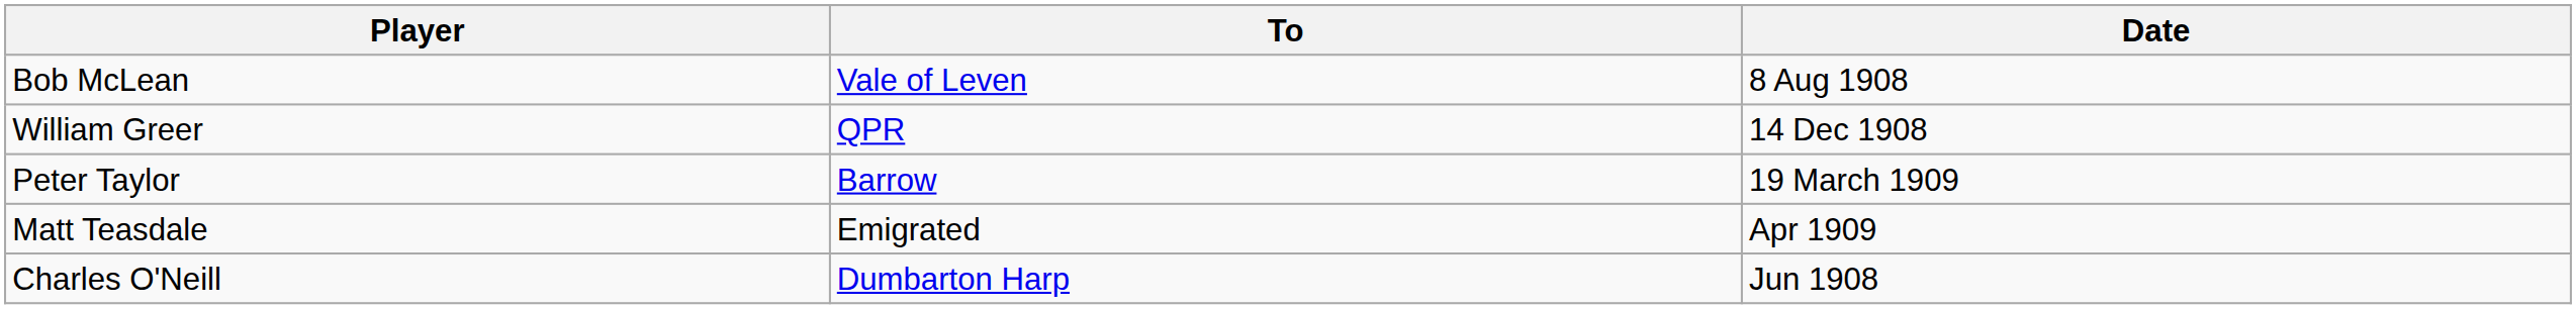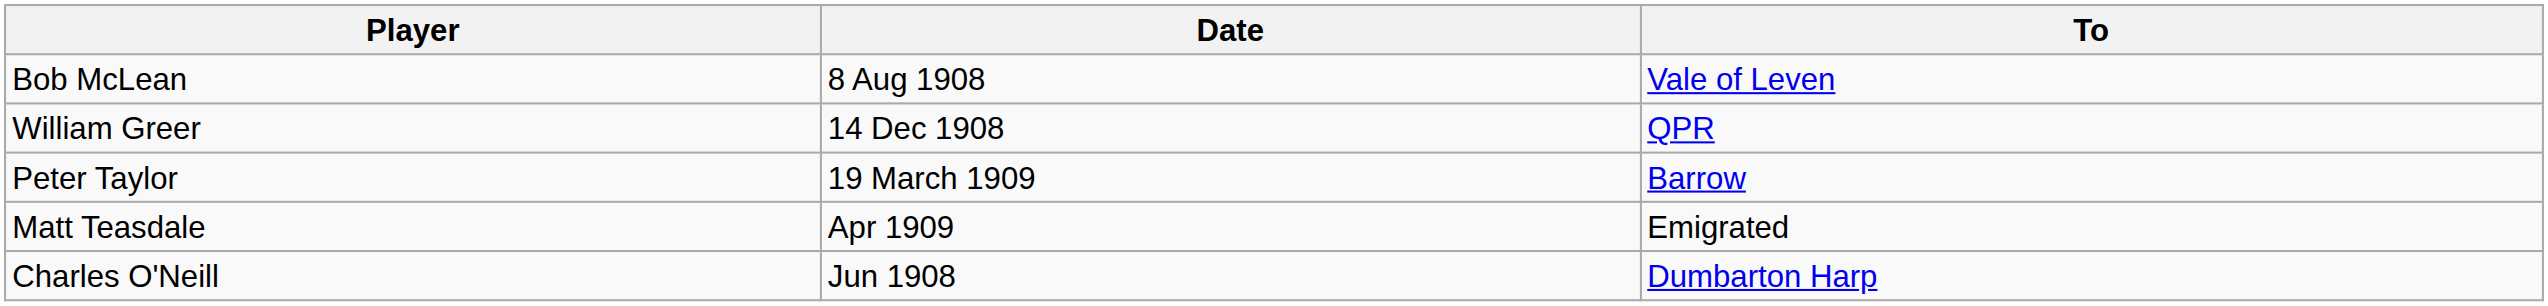columns swapped: To <-> Date
